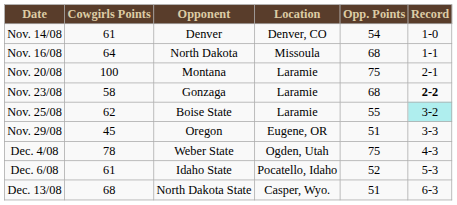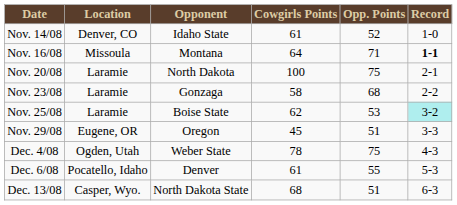columns swapped: Location <-> Cowgirls Points
Nov. 14/08 | Opponent: Denver -> Idaho State
Nov. 14/08 | Opp. Points: 54 -> 52
Nov. 16/08 | Opponent: North Dakota -> Montana
Nov. 16/08 | Opp. Points: 68 -> 71
Nov. 16/08 | Record: normal -> bold
Nov. 20/08 | Opponent: Montana -> North Dakota
Nov. 23/08 | Record: bold -> normal
Nov. 25/08 | Opp. Points: 55 -> 53
Dec. 6/08 | Opponent: Idaho State -> Denver
Dec. 6/08 | Opp. Points: 52 -> 55
